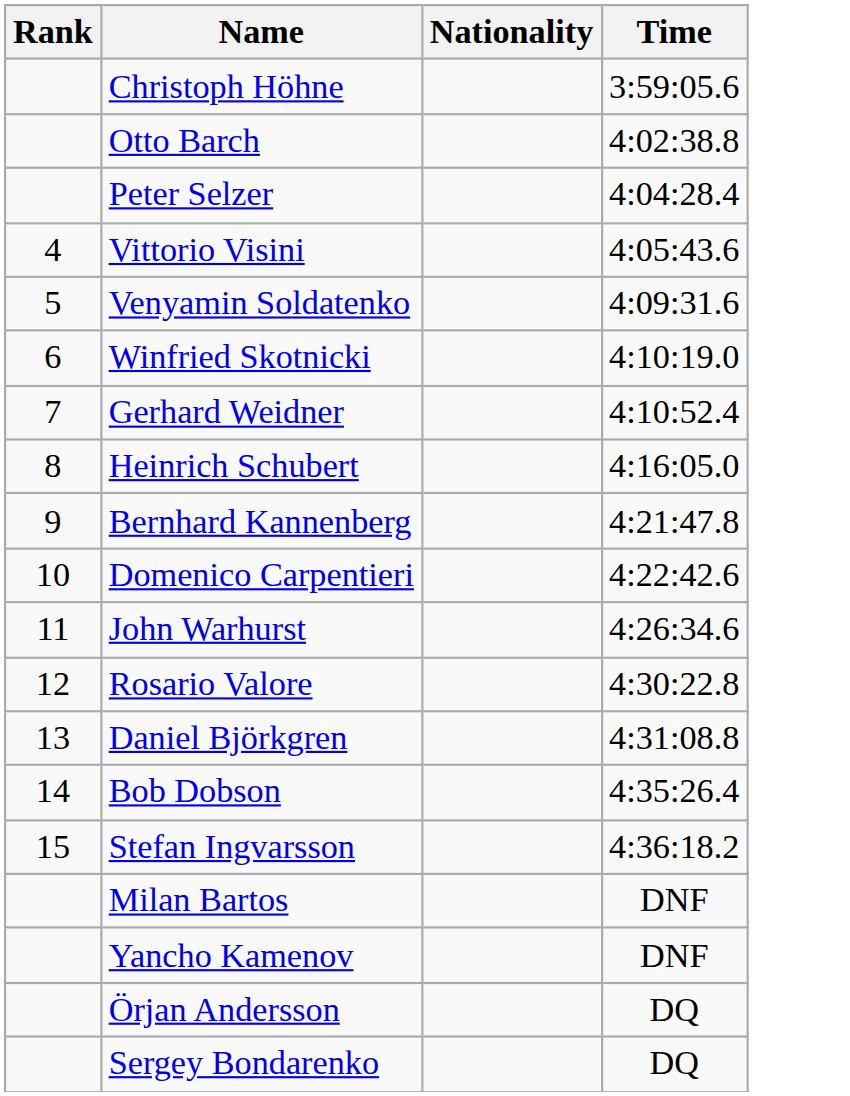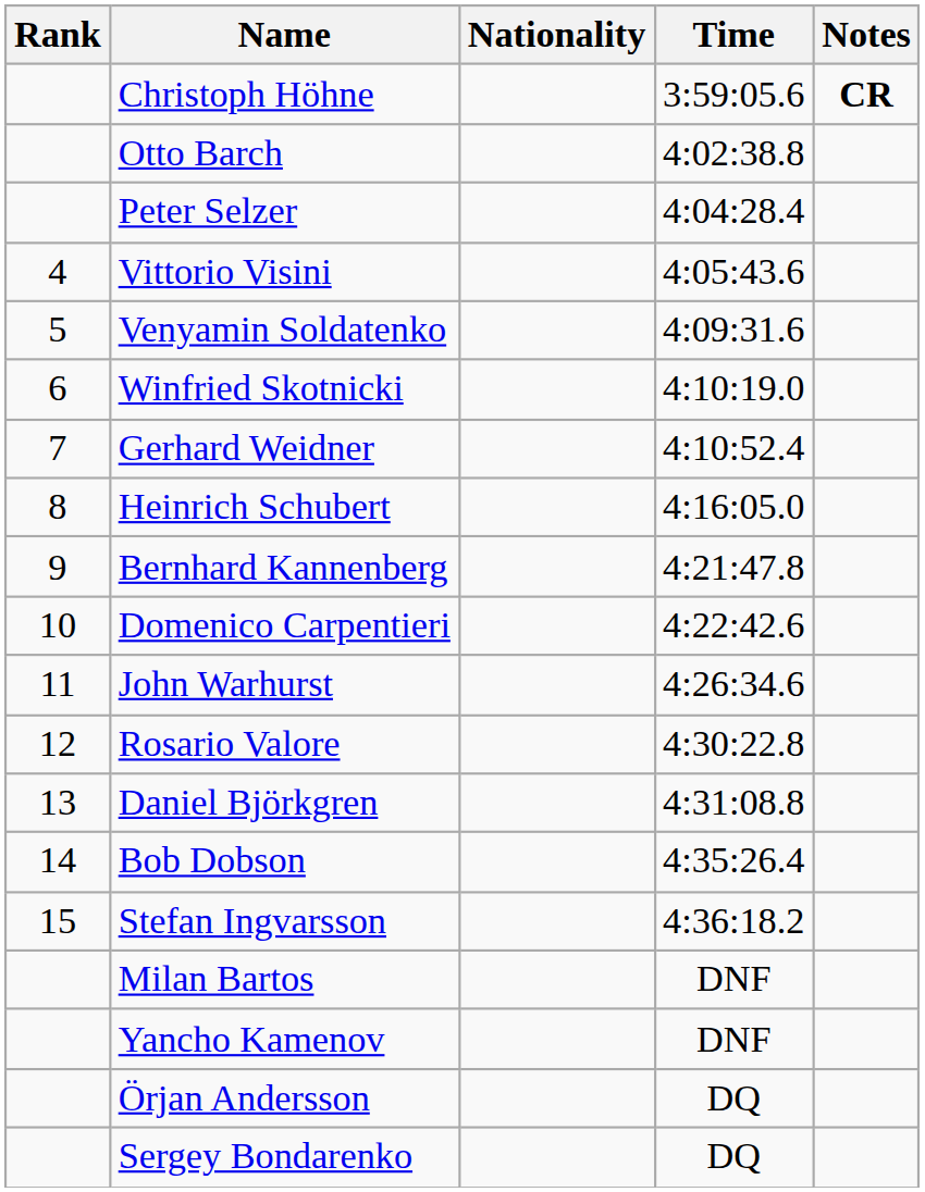+ column: Notes | CR
